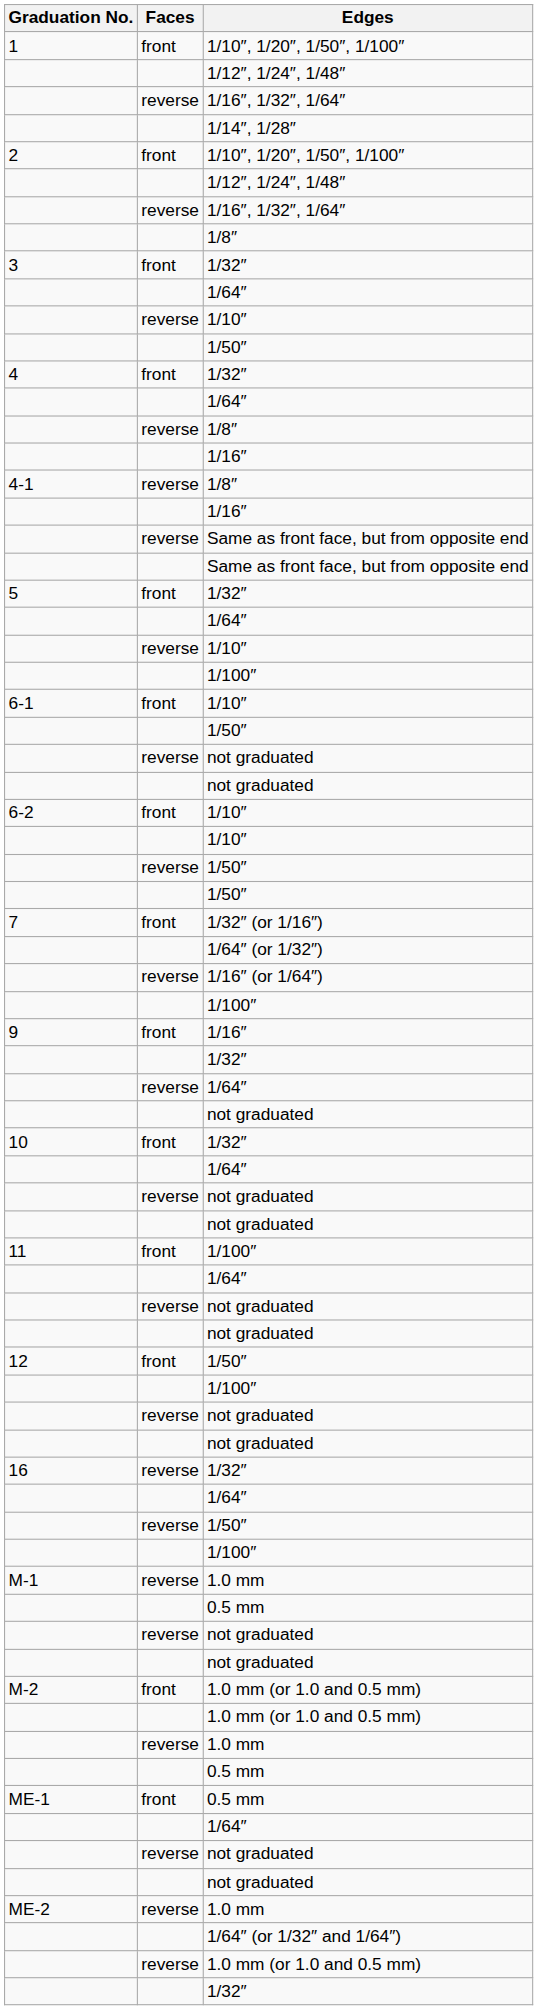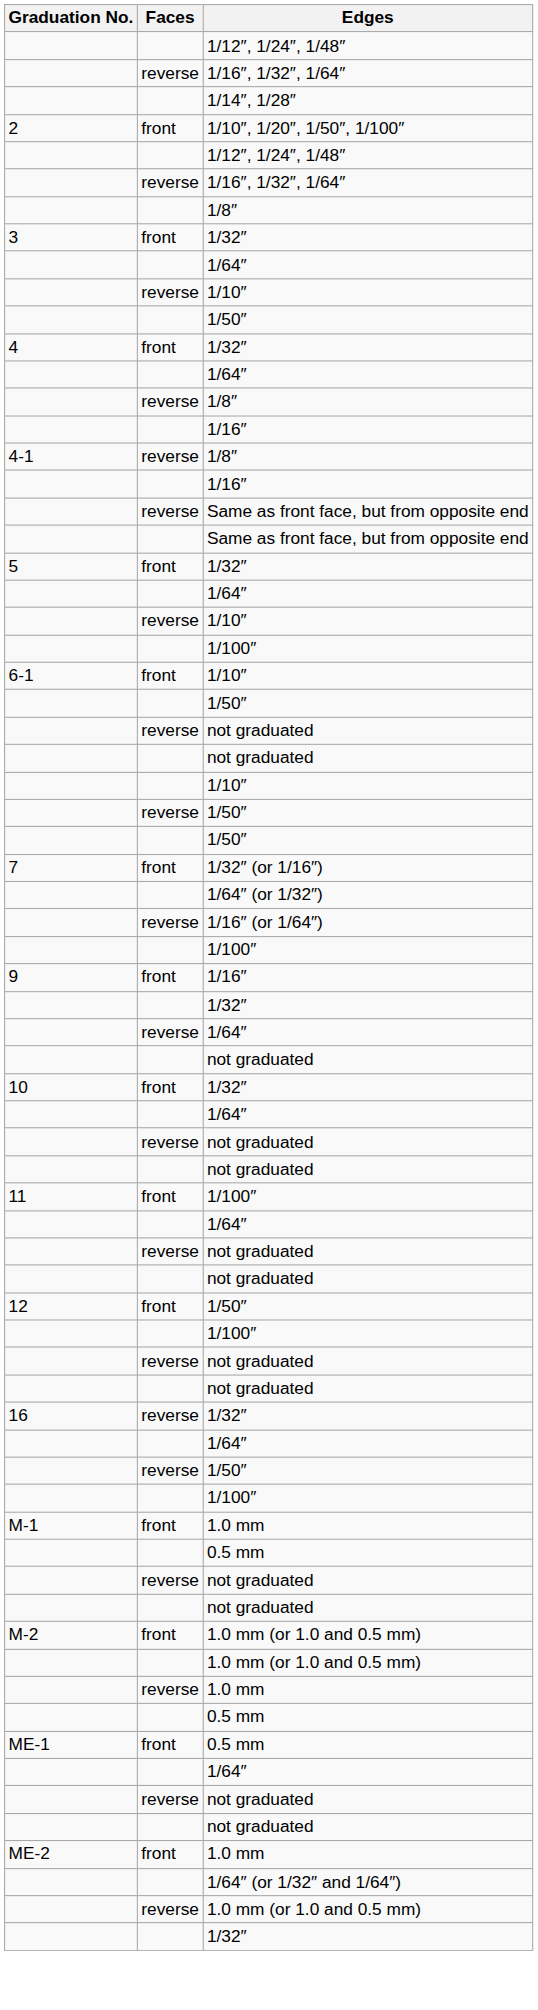- row: 1 | front | 1/10″, 1/20″, 1/50″, 1/100″
- row: 6-2 | front | 1/10″
M-1 / 1.0 mm | Faces: reverse -> front
ME-2 / 1.0 mm | Faces: reverse -> front
